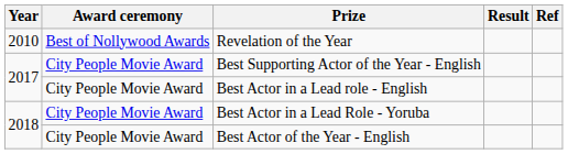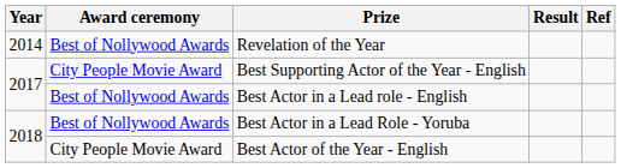Revelation of the Year | Year: 2010 -> 2014
Best Actor in a Lead role - English | Award ceremony: City People Movie Award -> Best of Nollywood Awards
Best Actor in a Lead Role - Yoruba | Award ceremony: City People Movie Award -> Best of Nollywood Awards
